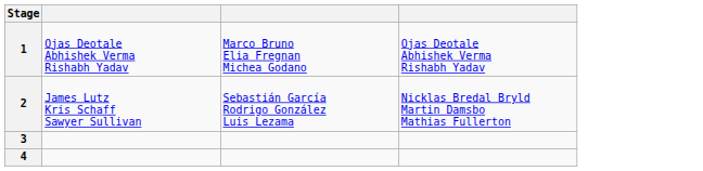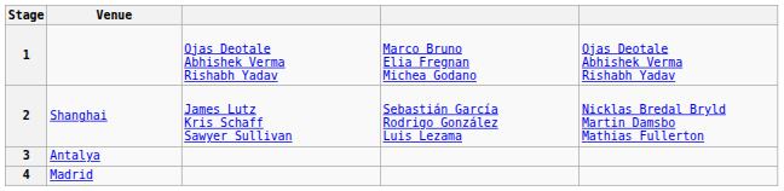+ column: Venue | Shanghai | Antalya | Madrid
